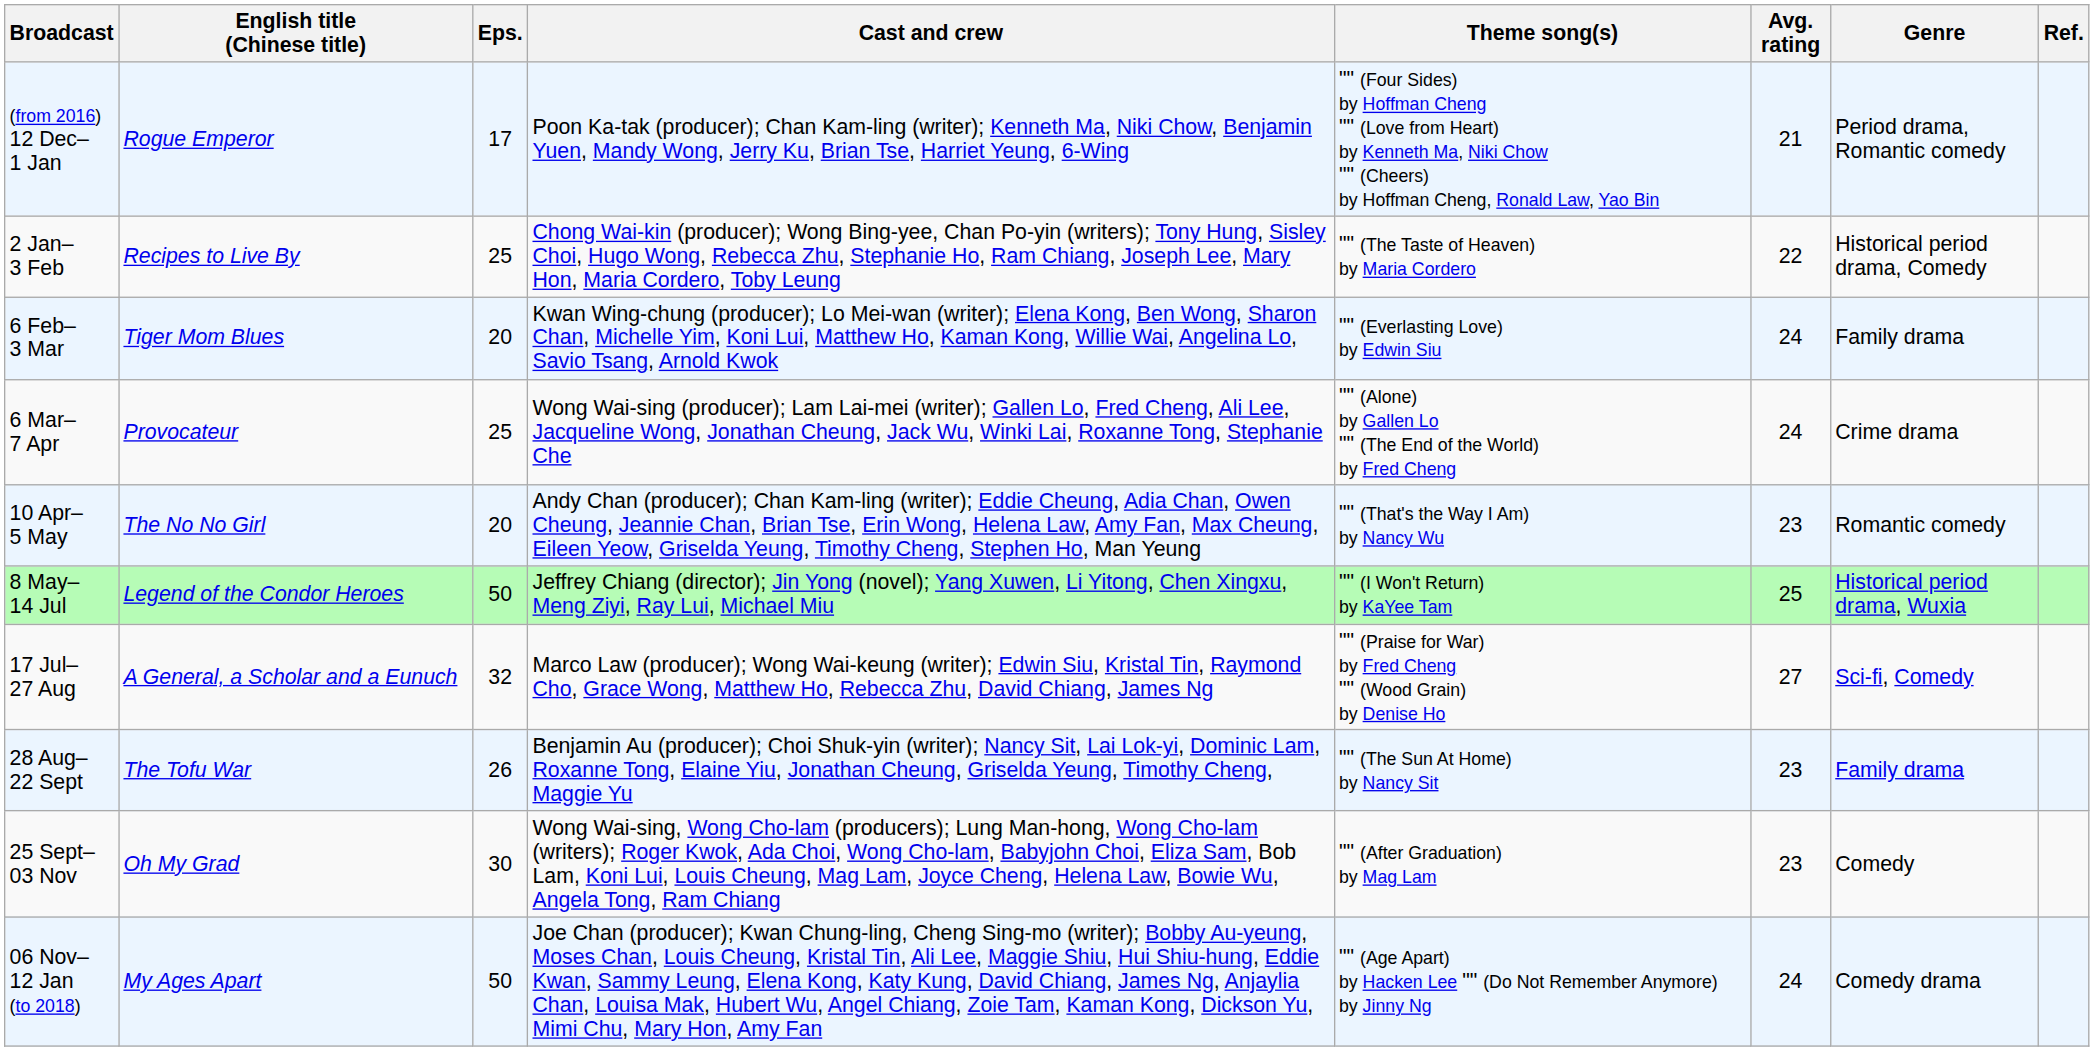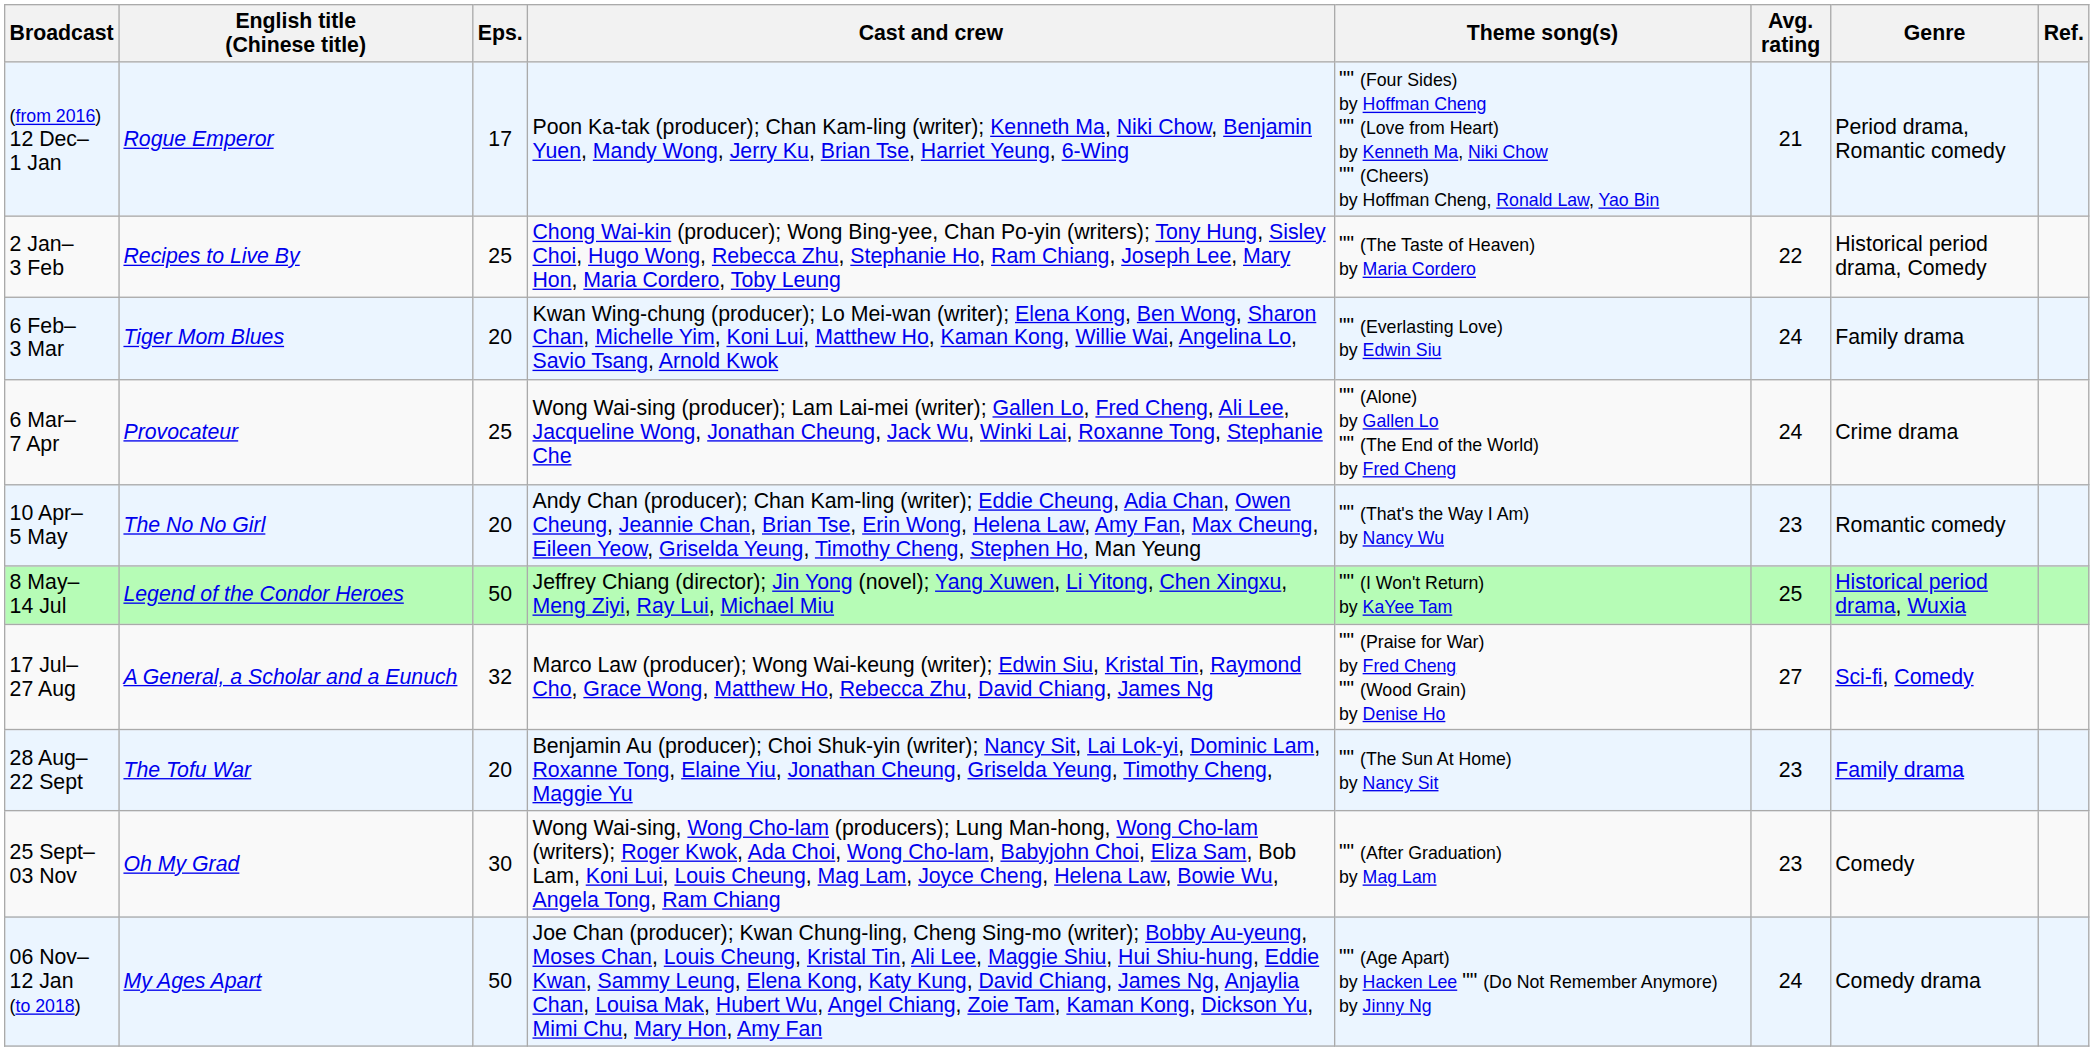28 Aug– 22 Sept | Eps.: 26 -> 20
